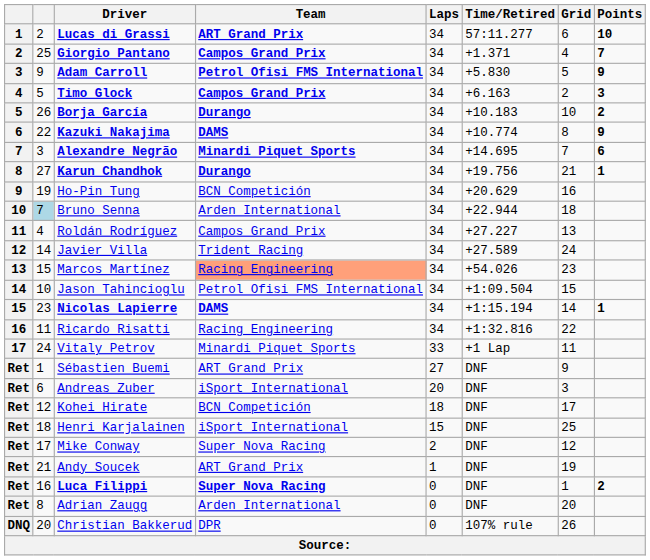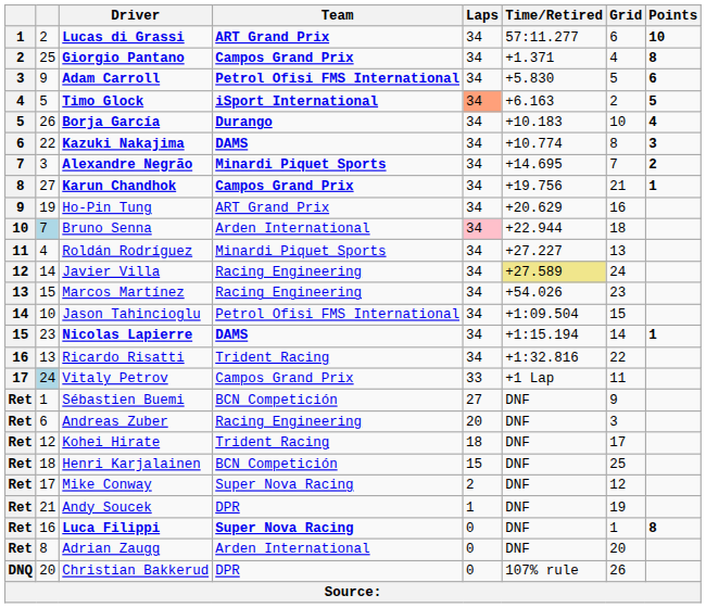Giorgio Pantano | Points: 7 -> 8
Adam Carroll | Points: 9 -> 6
Timo Glock | Team: Campos Grand Prix -> iSport International
Timo Glock | Laps: no background -> lightsalmon background
Timo Glock | Points: 3 -> 5
Borja García | Points: 2 -> 4
Kazuki Nakajima | Points: 9 -> 3
Alexandre Negrão | Points: 6 -> 2
Karun Chandhok | Team: Durango -> Campos Grand Prix
Ho-Pin Tung | Team: BCN Competición -> ART Grand Prix
Bruno Senna | Laps: no background -> pink background
Roldán Rodríguez | Team: Campos Grand Prix -> Minardi Piquet Sports
Javier Villa | Team: Trident Racing -> Racing Engineering
Javier Villa | Time/Retired: no background -> khaki background
Marcos Martínez | Team: lightsalmon background -> no background
Ricardo Risatti | column 2: 11 -> 13
Ricardo Risatti | Team: Racing Engineering -> Trident Racing
Vitaly Petrov | column 2: no background -> lightblue background
Vitaly Petrov | Team: Minardi Piquet Sports -> Campos Grand Prix
Sébastien Buemi | Team: ART Grand Prix -> BCN Competición
Andreas Zuber | Team: iSport International -> Racing Engineering
Kohei Hirate | Team: BCN Competición -> Trident Racing
Henri Karjalainen | Team: iSport International -> BCN Competición
Andy Soucek | Team: ART Grand Prix -> DPR
Luca Filippi | Points: 2 -> 8
